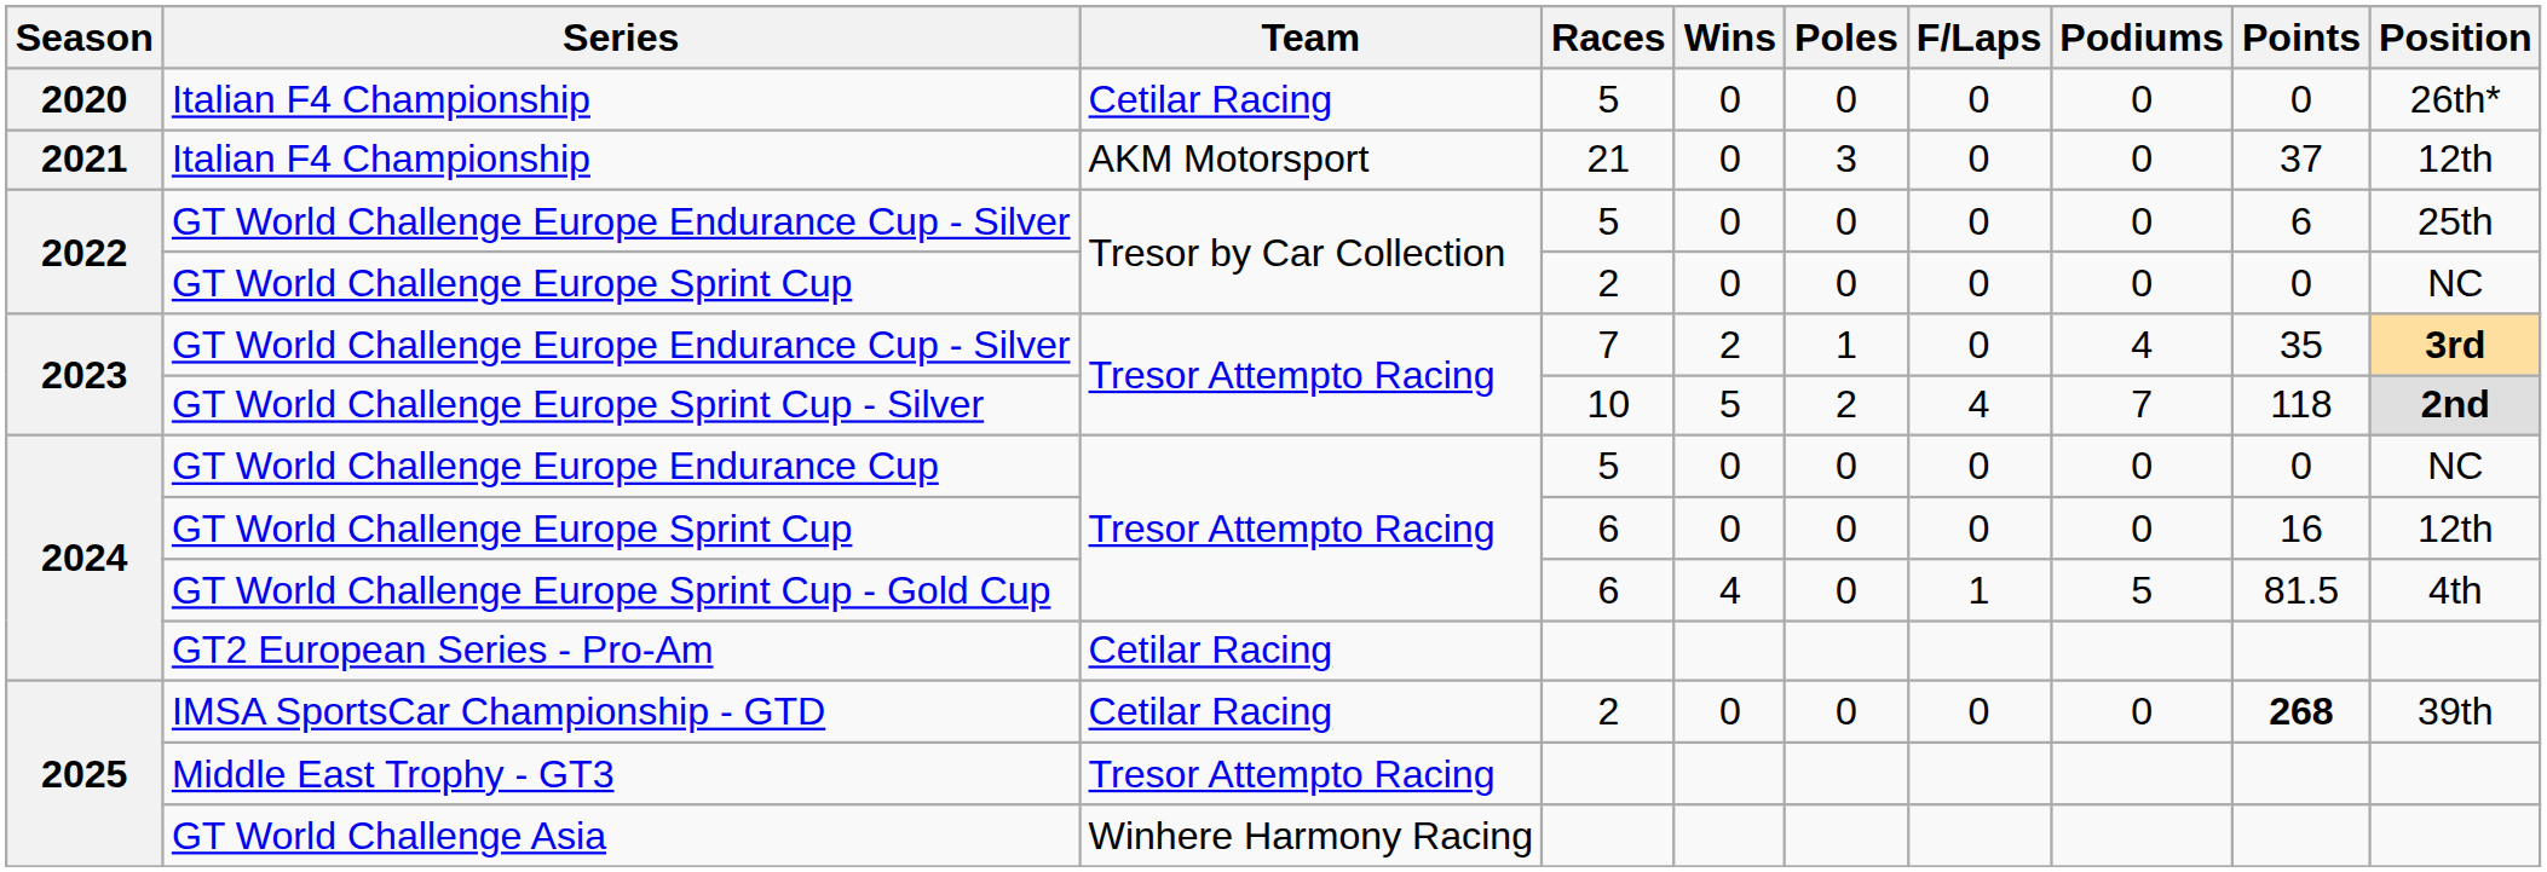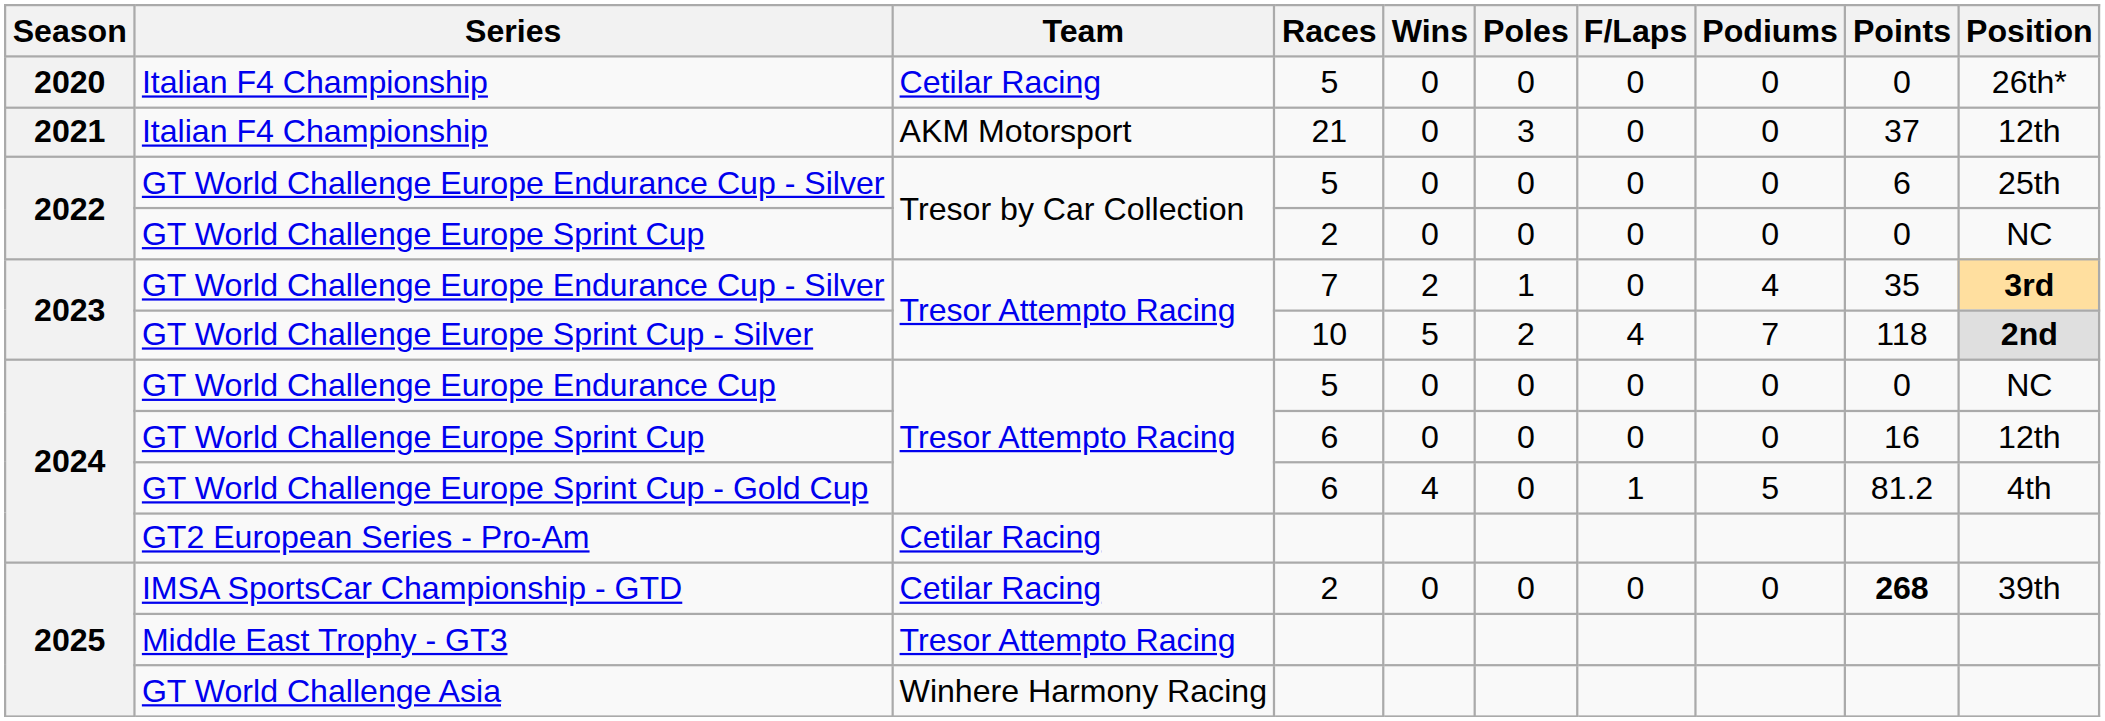GT World Challenge Europe Sprint Cup - Gold Cup | Points: 81.5 -> 81.2
